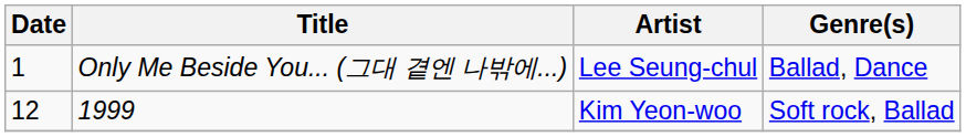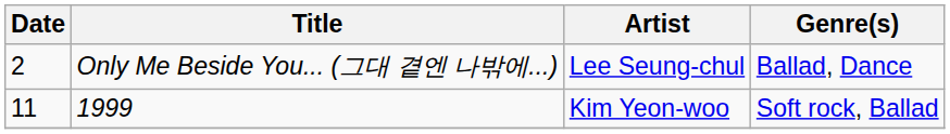Only Me Beside You... (그대 곁엔 나밖에...) | Date: 1 -> 2
1999 | Date: 12 -> 11
